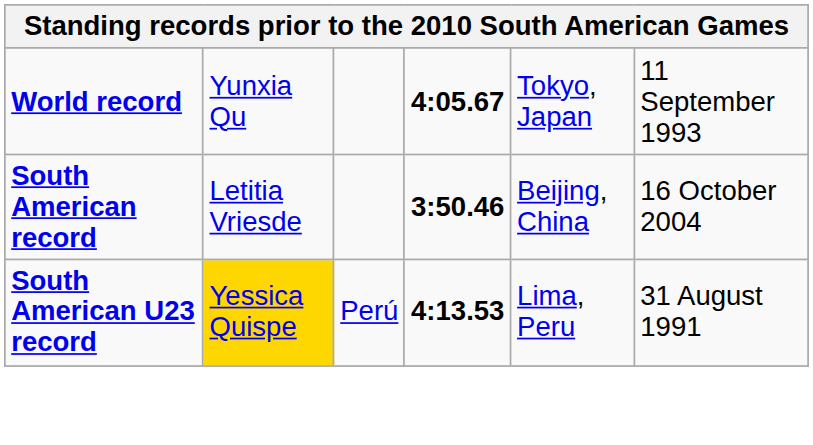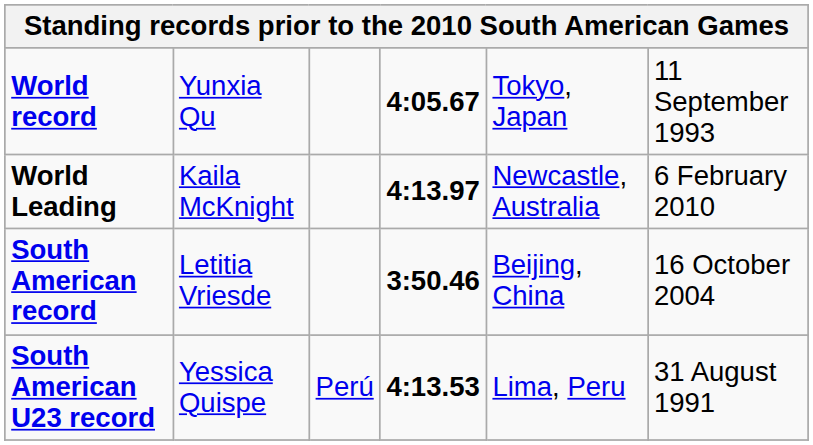+ row: World Leading | Kaila McKnight | 4:13.97 | Newcastle, Australia | 6 February 2010
South American U23 record | column 2: gold background -> no background
